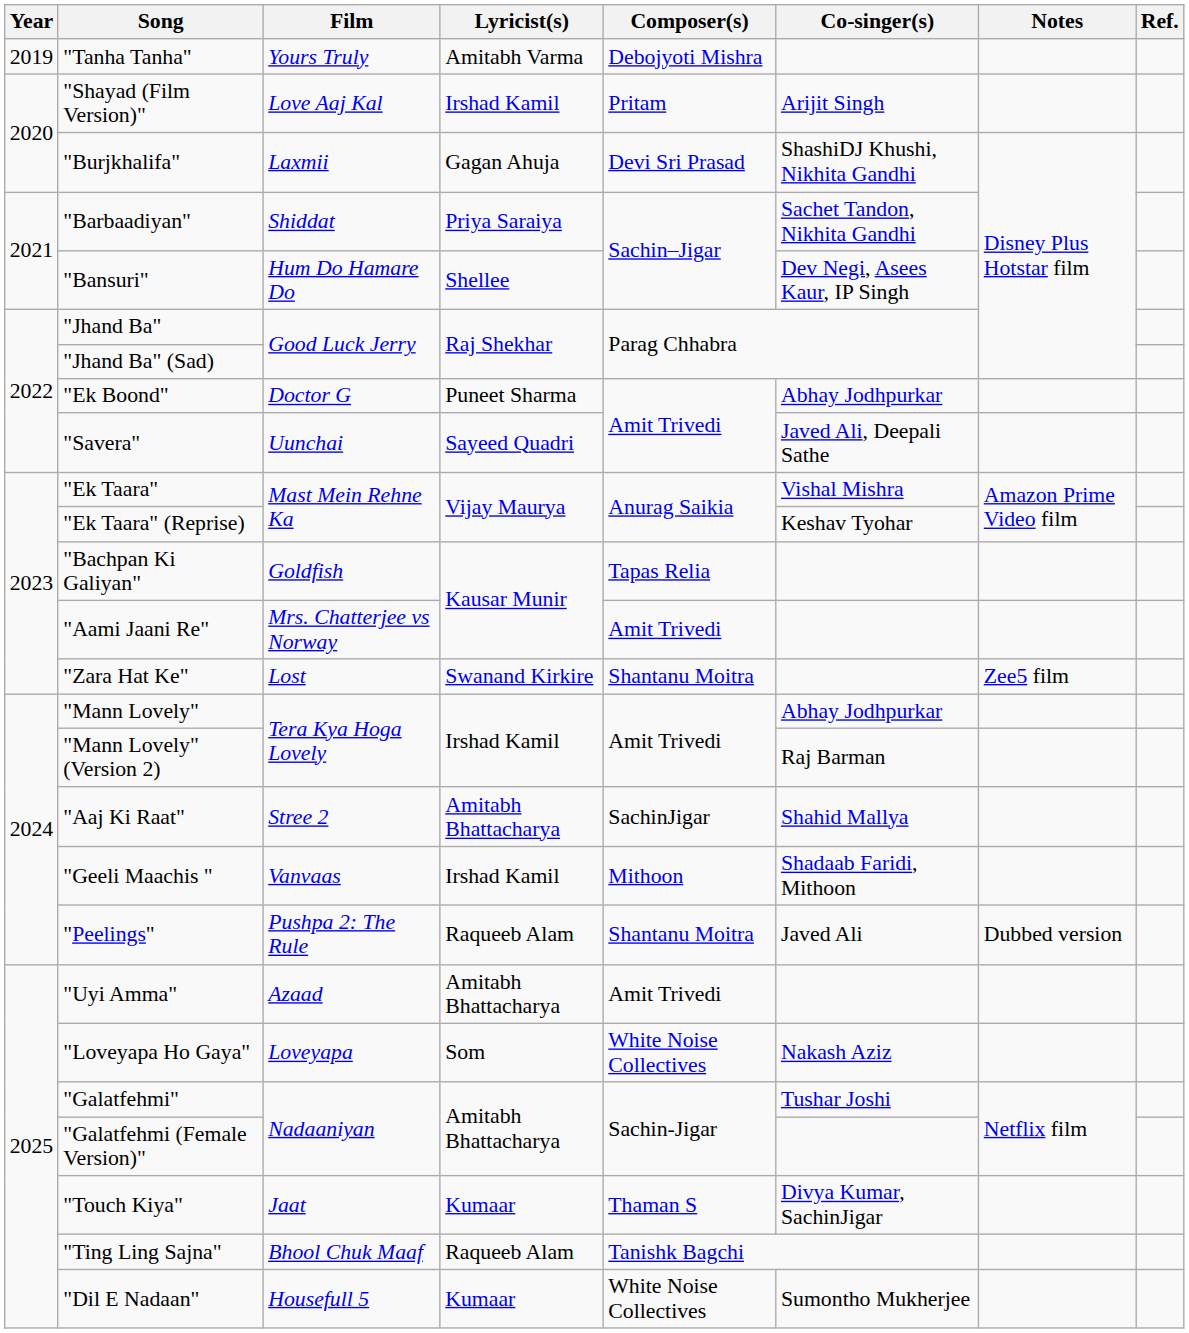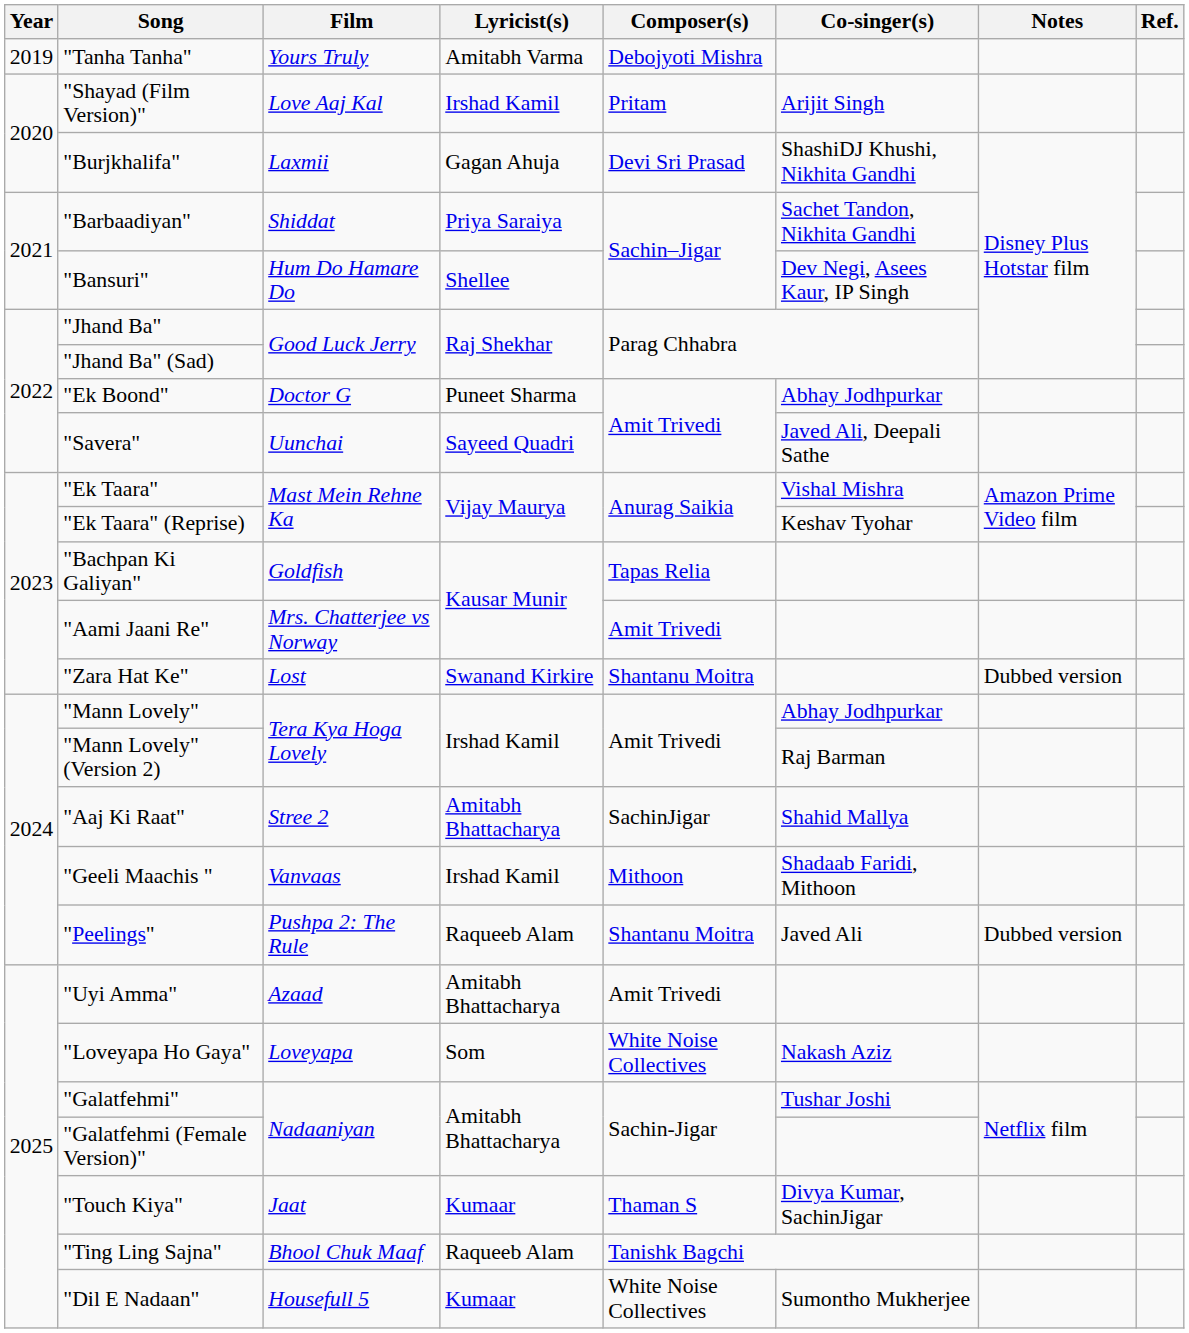"Zara Hat Ke" | Notes: Zee5 film -> Dubbed version
